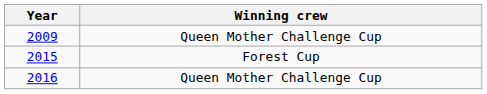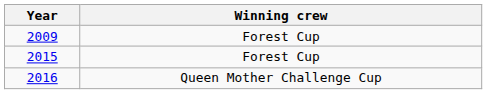2009 | Winning crew: Queen Mother Challenge Cup -> Forest Cup
